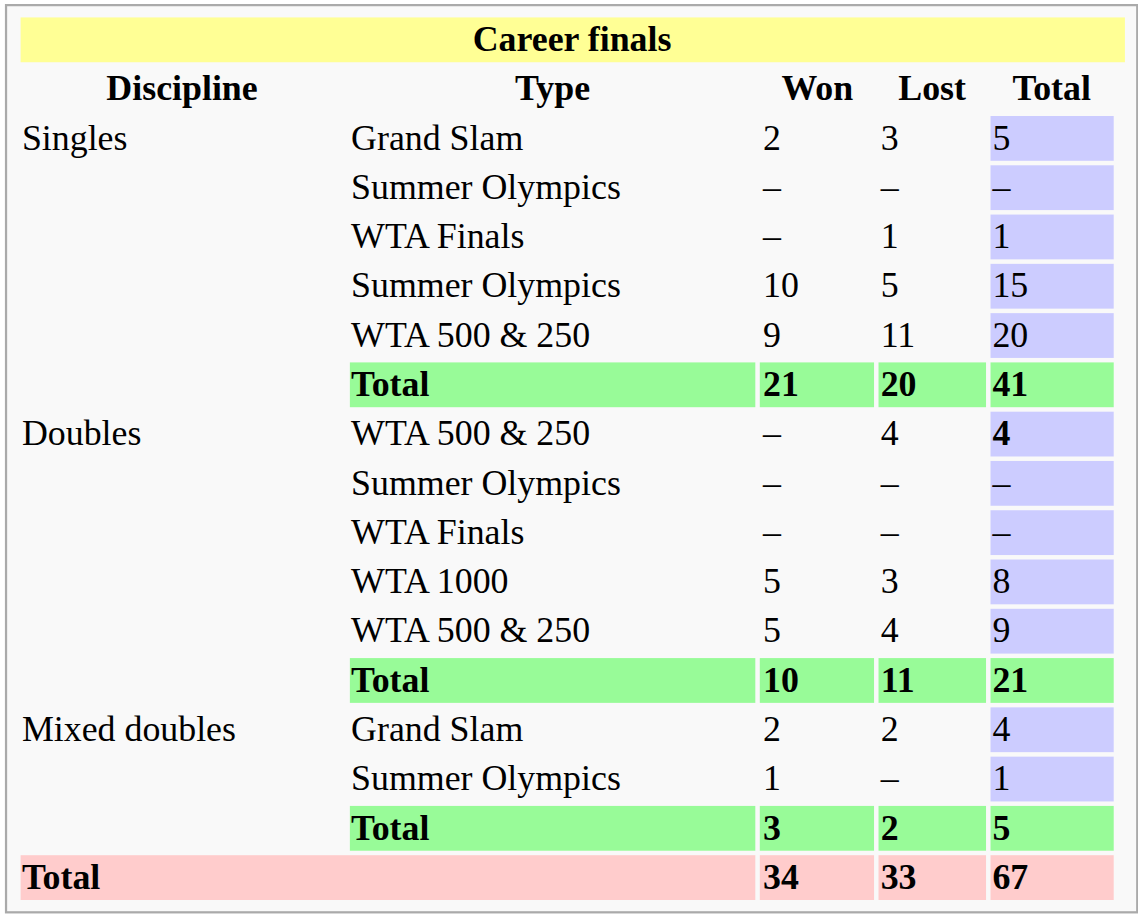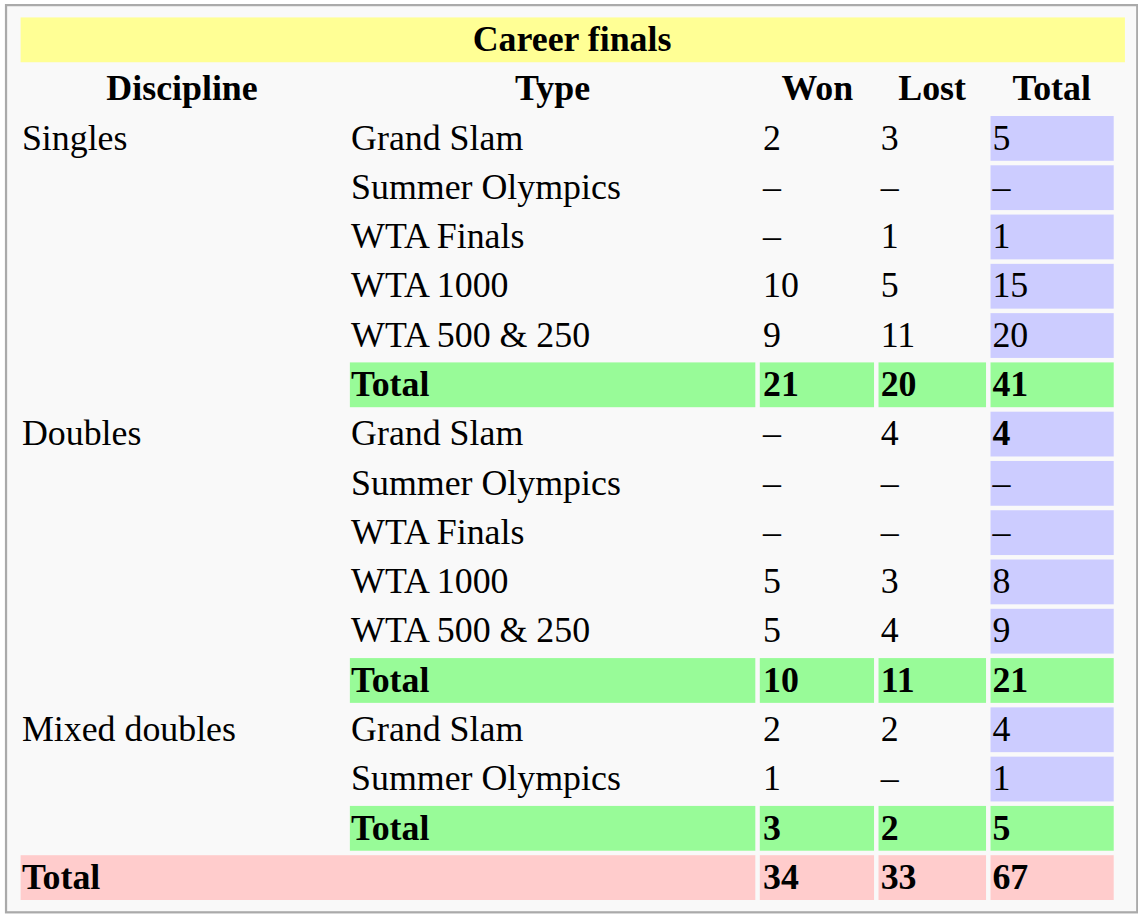10 / 5 | Type: Summer Olympics -> WTA 1000
– / 4 | Type: WTA 500 & 250 -> Grand Slam
